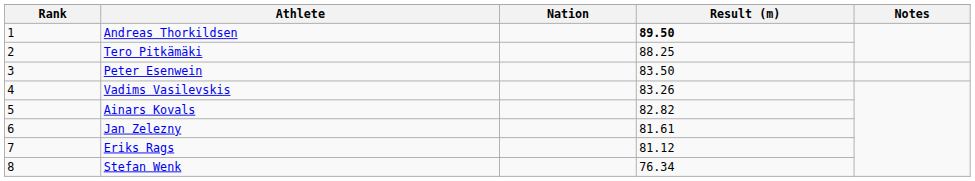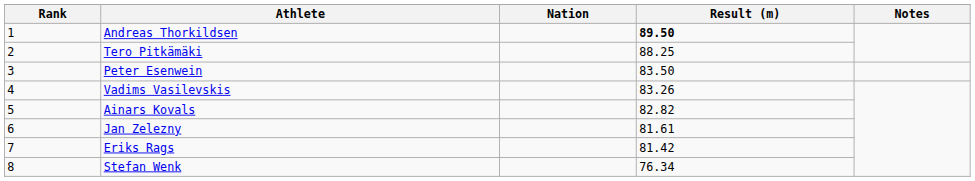Eriks Rags | Result (m): 81.12 -> 81.42
